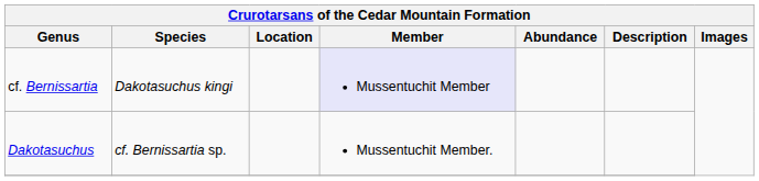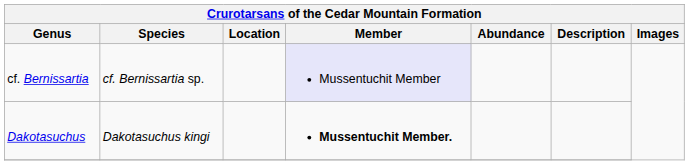cf. Bernissartia | Species: Dakotasuchus kingi -> cf. Bernissartia sp.
Dakotasuchus | Species: cf. Bernissartia sp. -> Dakotasuchus kingi
Dakotasuchus | Member: normal -> bold
